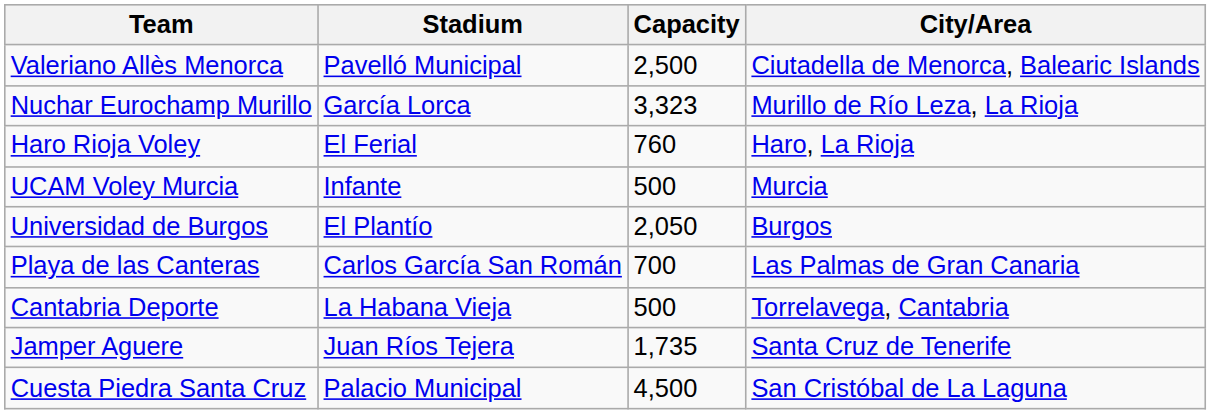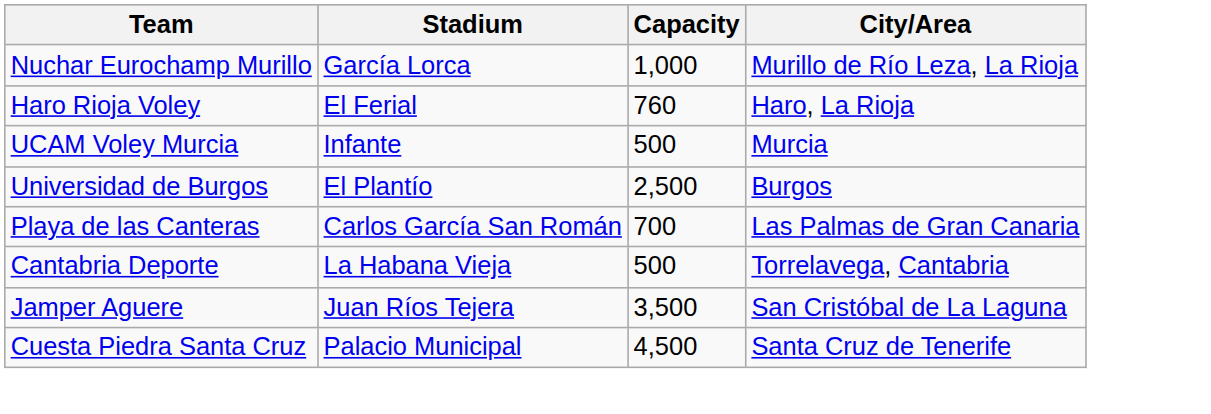- row: Valeriano Allès Menorca | Pavelló Municipal | 2,500 | Ciutadella de Menorca, Balearic Islands
Nuchar Eurochamp Murillo | Capacity: 3,323 -> 1,000
Universidad de Burgos | Capacity: 2,050 -> 2,500
Jamper Aguere | Capacity: 1,735 -> 3,500
Jamper Aguere | City/Area: Santa Cruz de Tenerife -> San Cristóbal de La Laguna
Cuesta Piedra Santa Cruz | City/Area: San Cristóbal de La Laguna -> Santa Cruz de Tenerife
